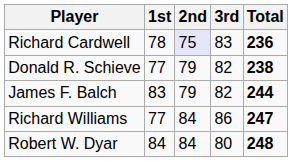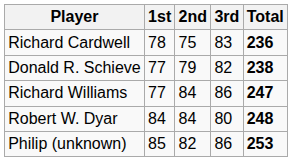Richard Cardwell | 2nd: lavender background -> no background
- row: James F. Balch | 83 | 79 | 82 | 244
+ row: Philip (unknown) | 85 | 82 | 86 | 253
